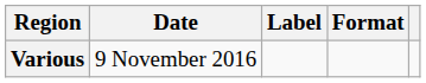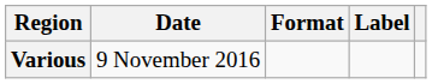columns swapped: Format <-> Label
